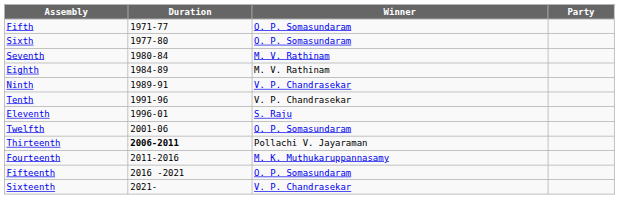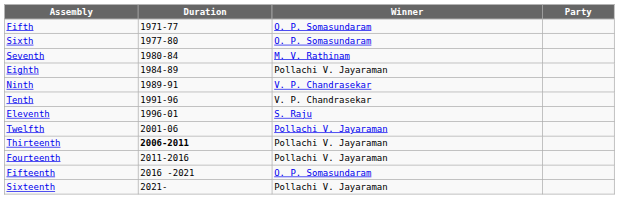Eighth | Winner: M. V. Rathinam -> Pollachi V. Jayaraman
Twelfth | Winner: O. P. Somasundaram -> Pollachi V. Jayaraman
Fourteenth | Winner: M. K. Muthukaruppannasamy -> Pollachi V. Jayaraman
Sixteenth | Winner: V. P. Chandrasekar -> Pollachi V. Jayaraman
